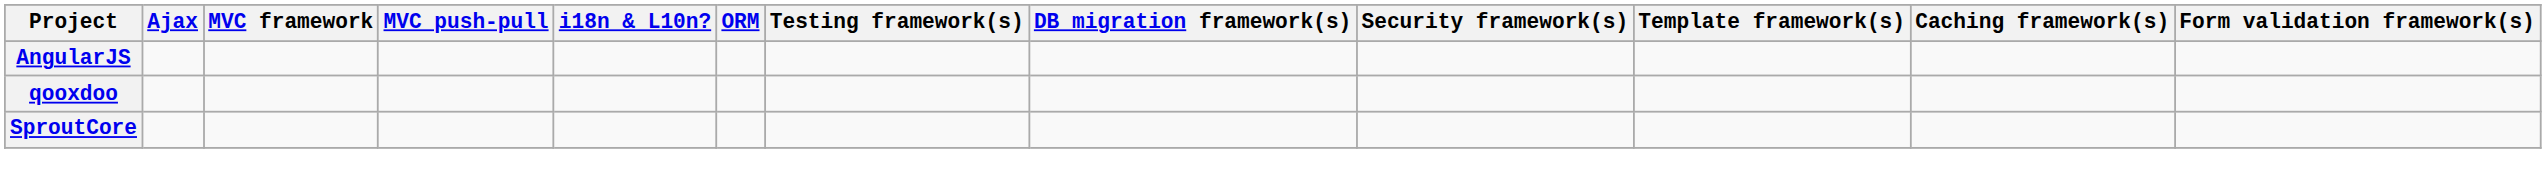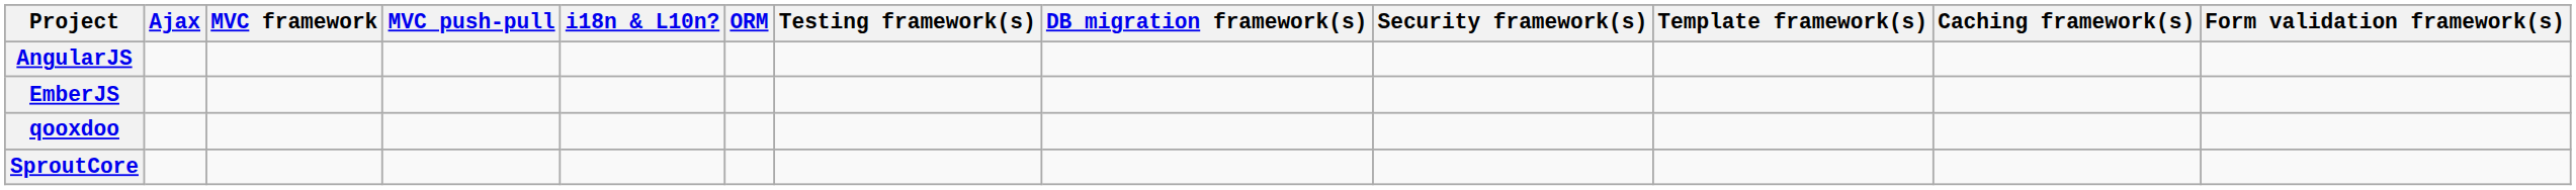+ row: EmberJS
